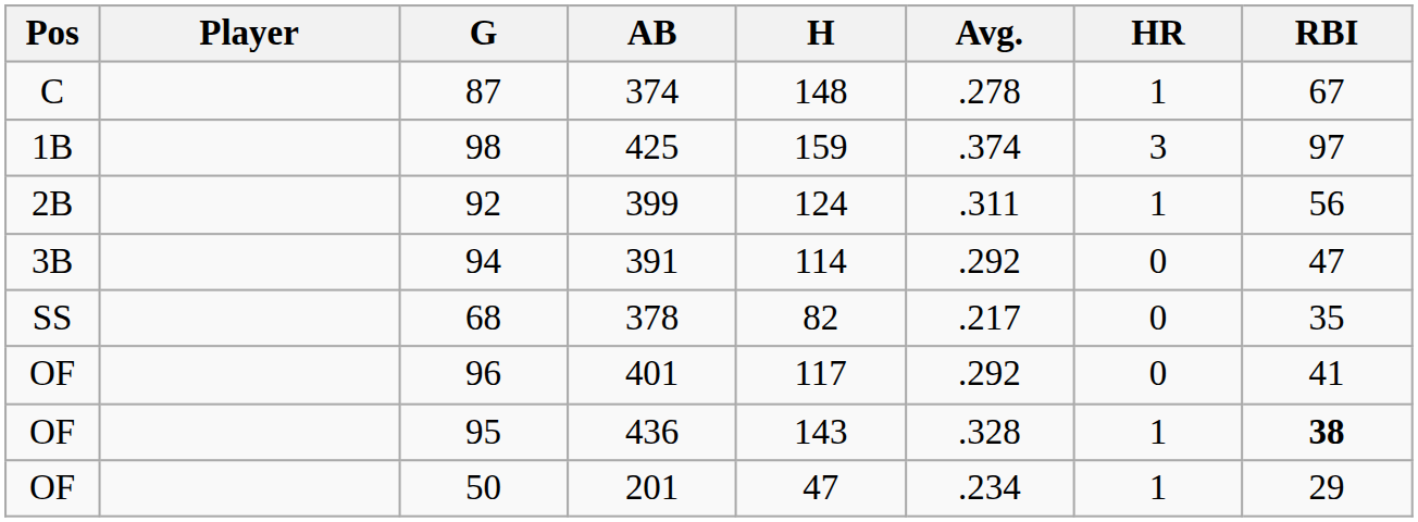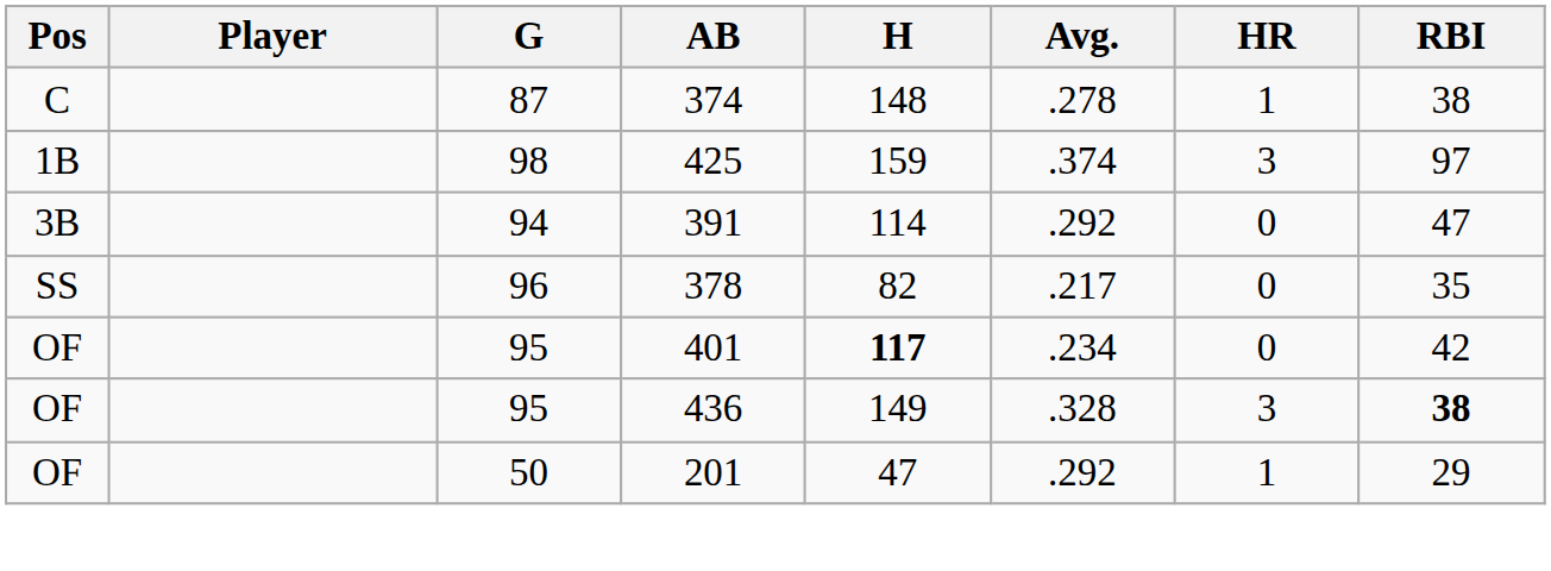374 | RBI: 67 -> 38
- row: 2B | 92 | 399 | 124 | .311 | 1 | 56
378 | G: 68 -> 96
401 | G: 96 -> 95
401 | H: normal -> bold
401 | Avg.: .292 -> .234
401 | RBI: 41 -> 42
436 | H: 143 -> 149
436 | HR: 1 -> 3
201 | Avg.: .234 -> .292
